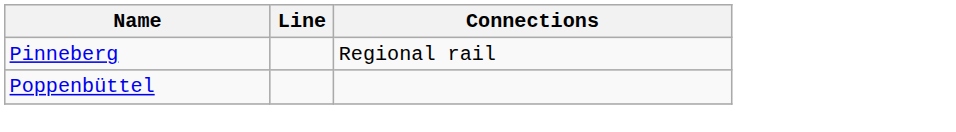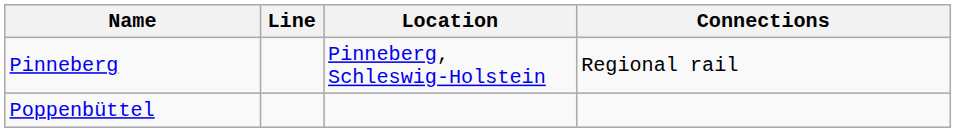+ column: Location | Pinneberg, Schleswig-Holstein
